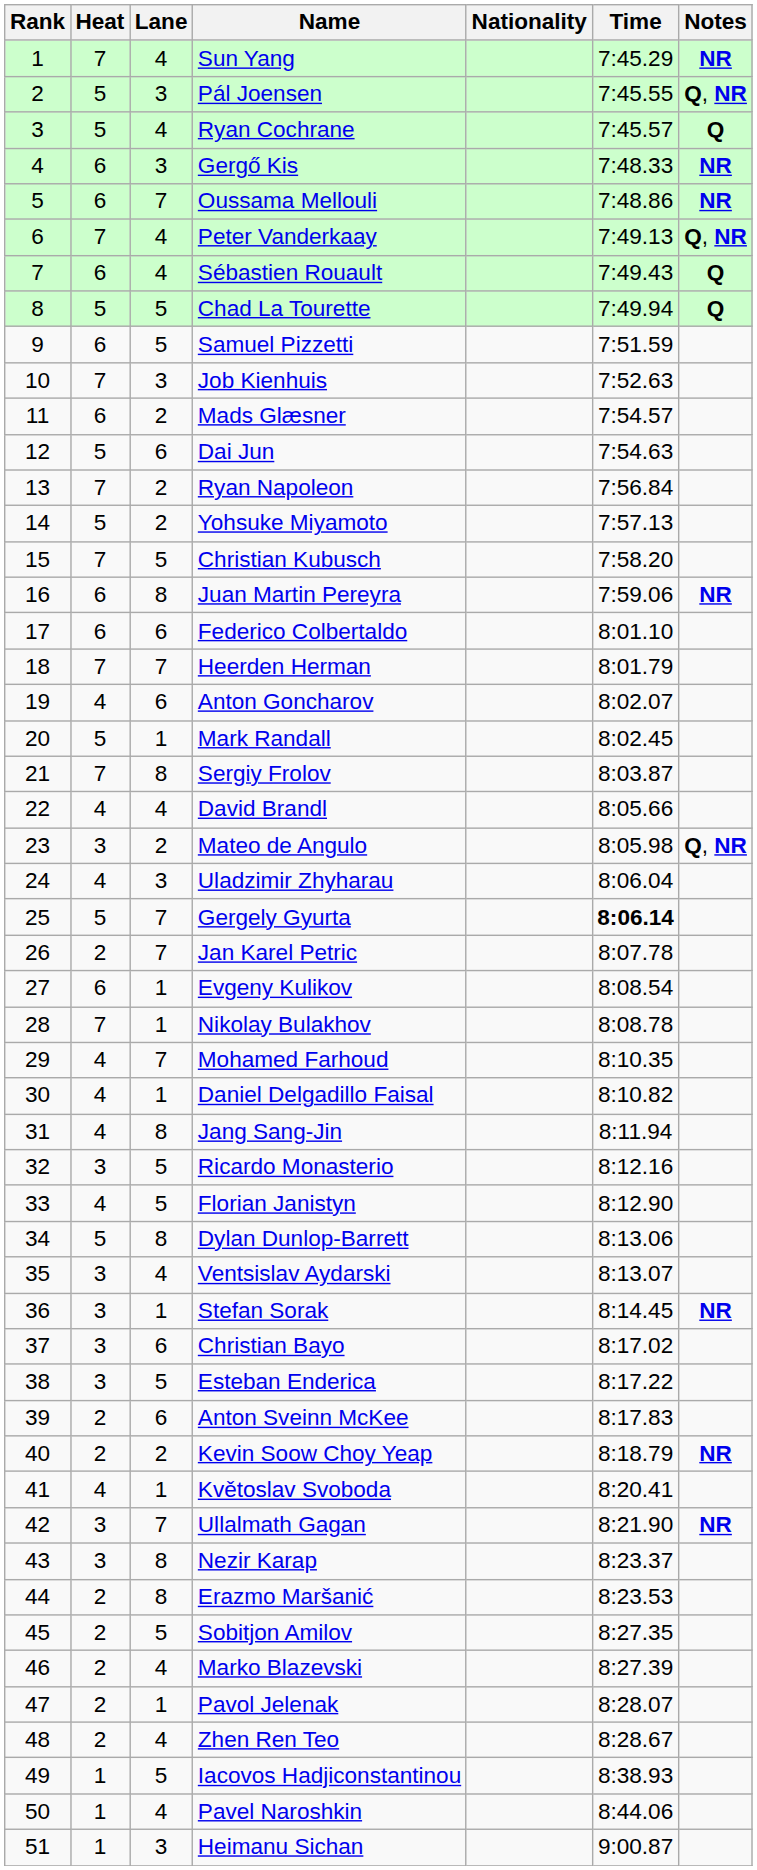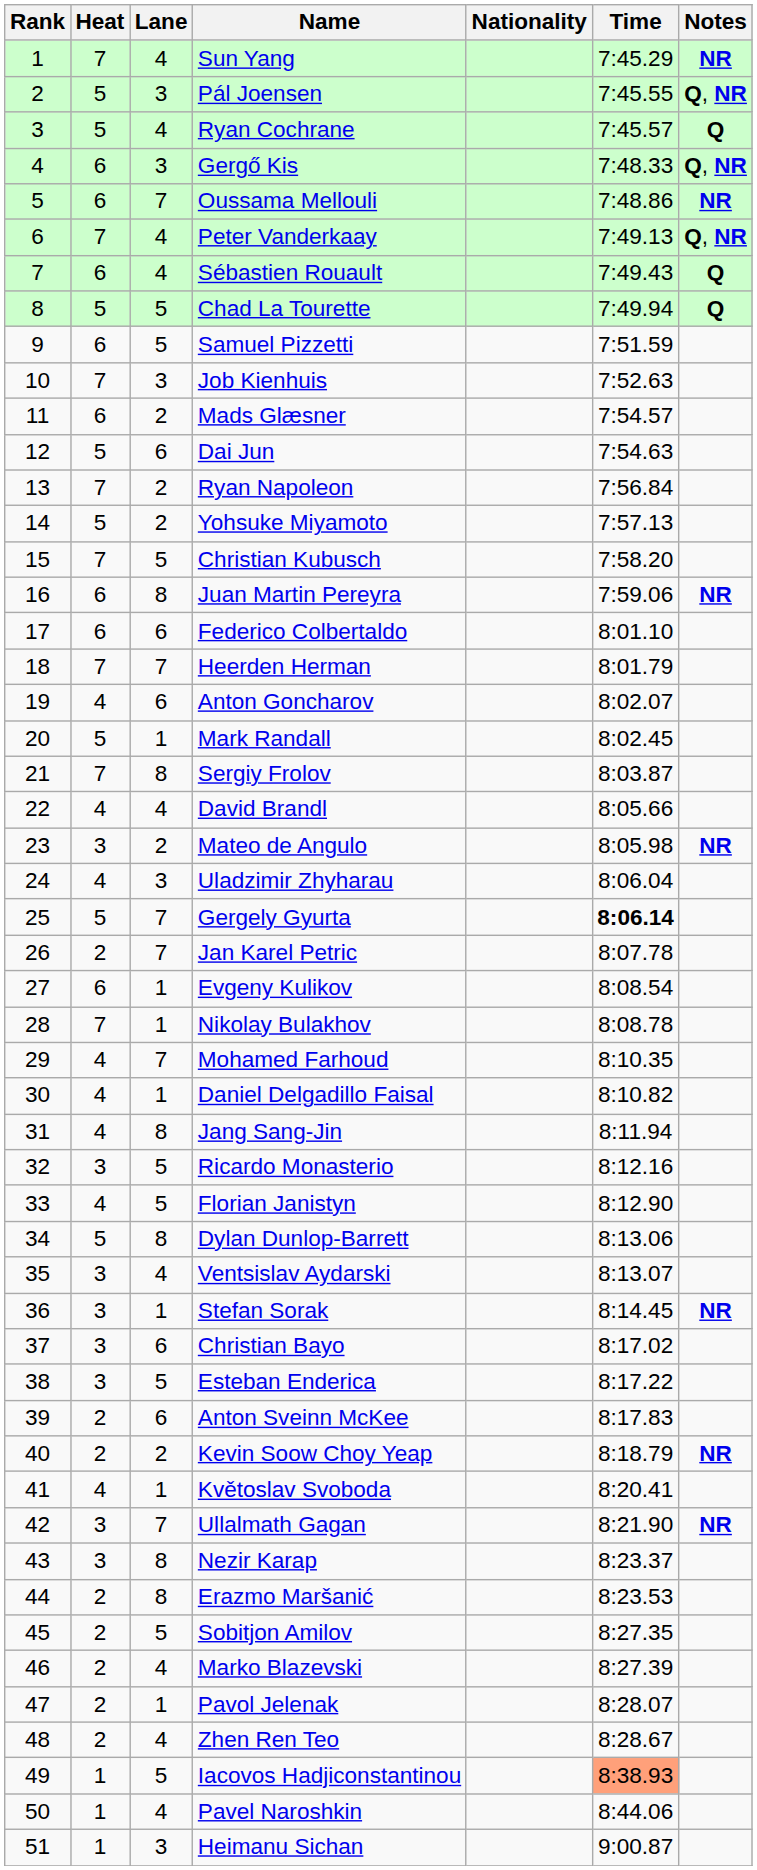Gergő Kis | Notes: NR -> Q, NR
Mateo de Angulo | Notes: Q, NR -> NR
Iacovos Hadjiconstantinou | Time: no background -> lightsalmon background
